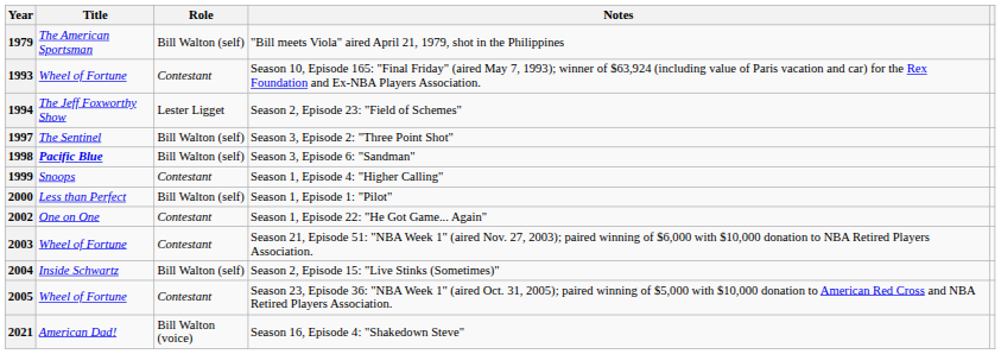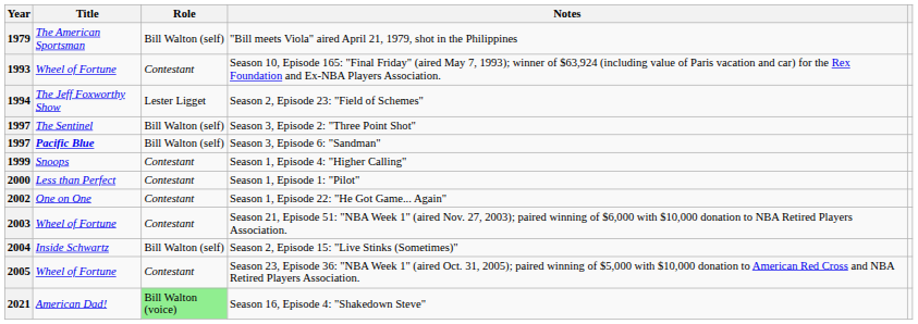Season 3, Episode 6: "Sandman" | Year: 1998 -> 1997
Season 1, Episode 1: "Pilot" | Role: Bill Walton (self) -> Contestant
Season 16, Episode 4: "Shakedown Steve" | Role: no background -> lightgreen background
